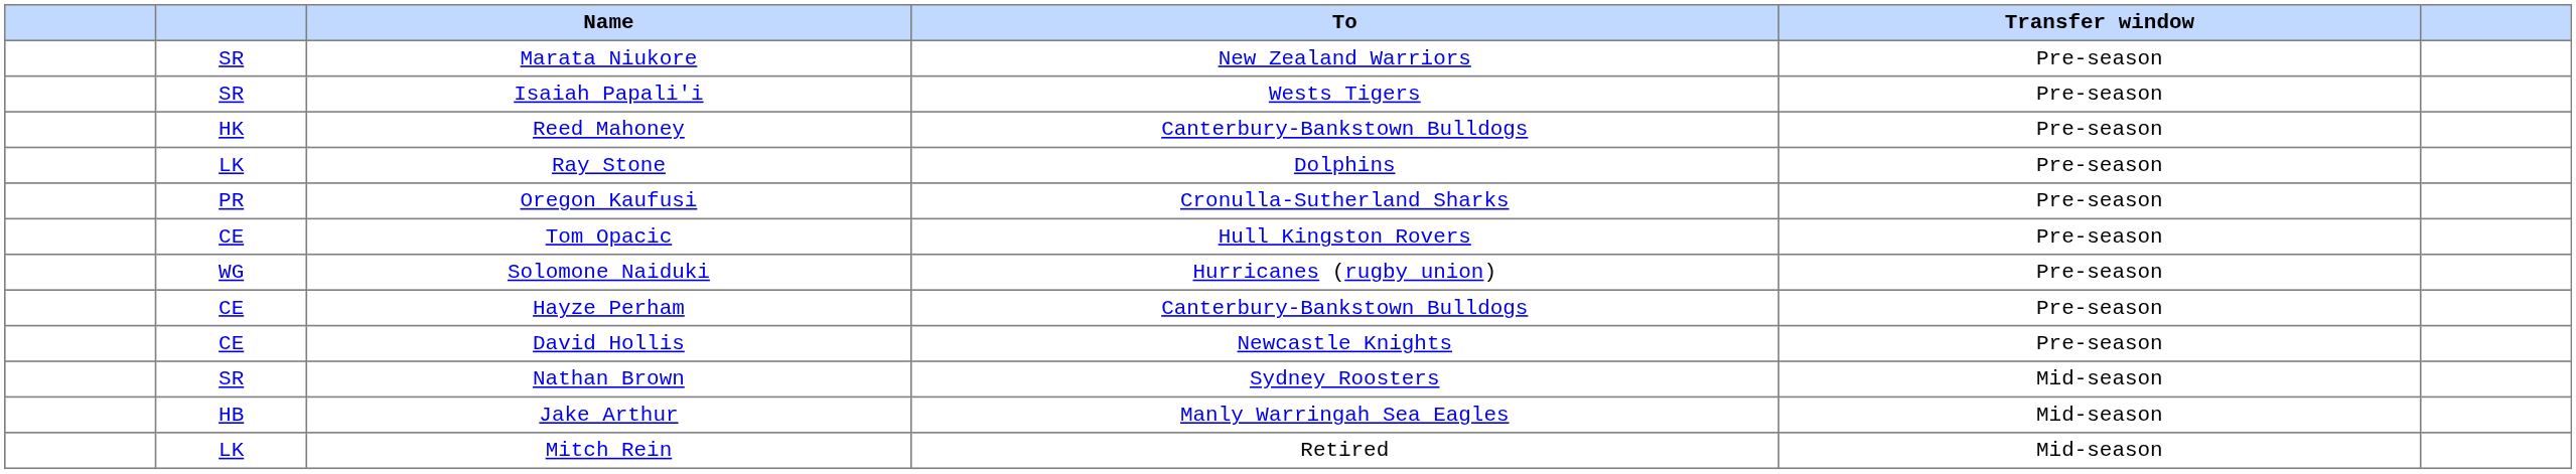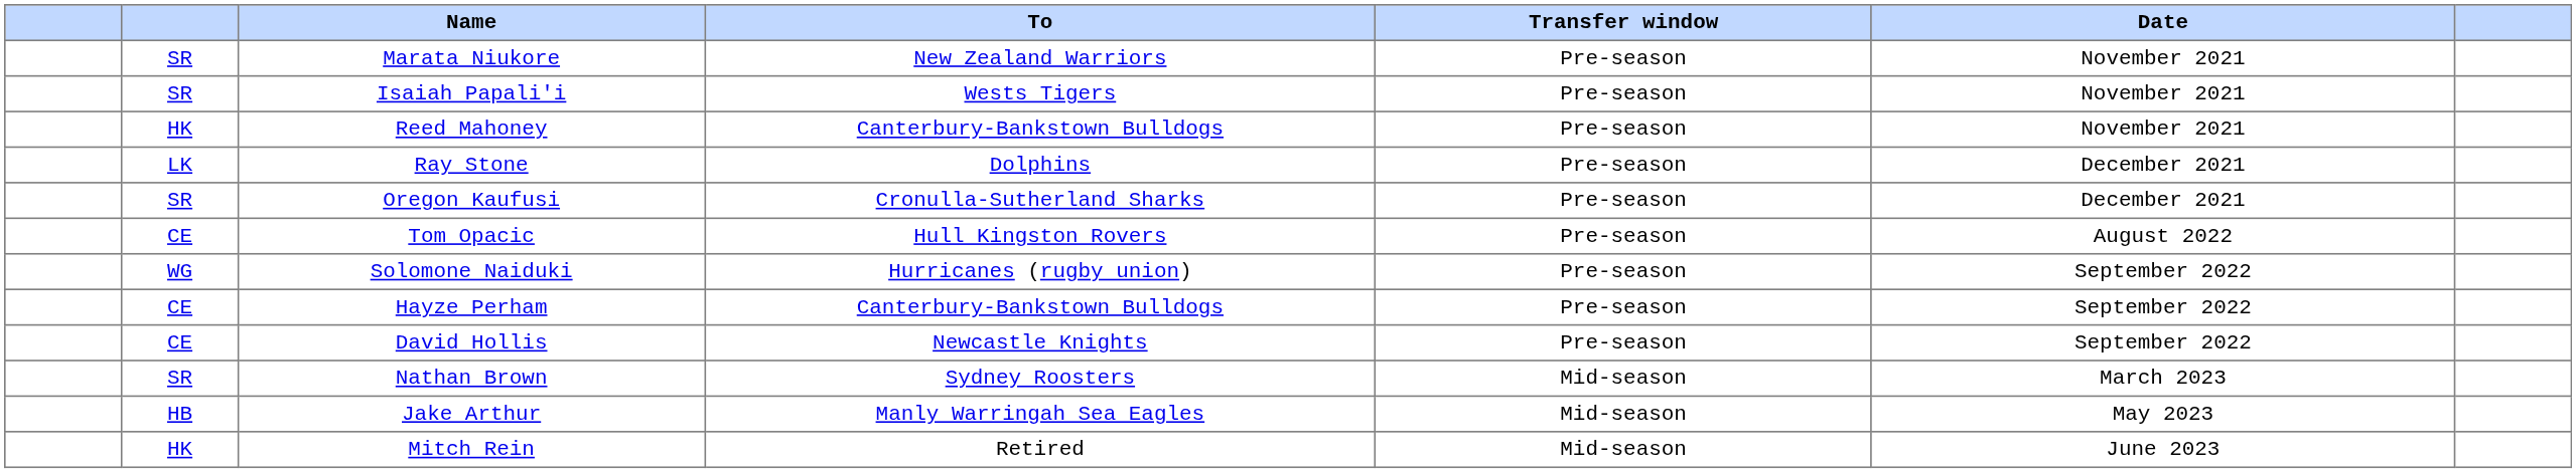+ column: Date | November 2021 | November 2021 | November 2021 | December 2021 | December 2021 | August 2022 | September 2022 | September 2022 | September 2022 | March 2023 | May 2023 | June 2023
Oregon Kaufusi | column 2: PR -> SR
Mitch Rein | column 2: LK -> HK
